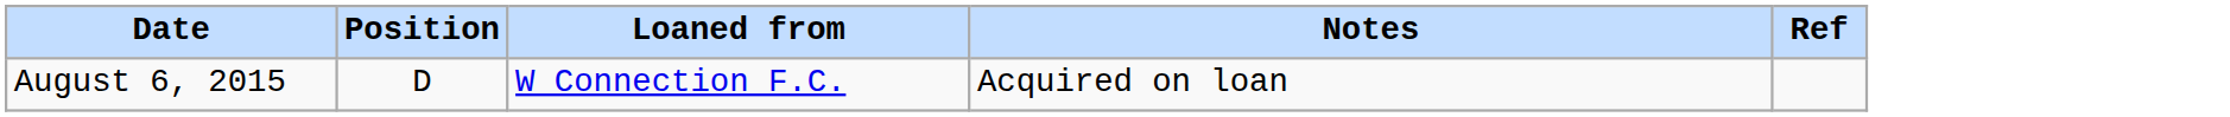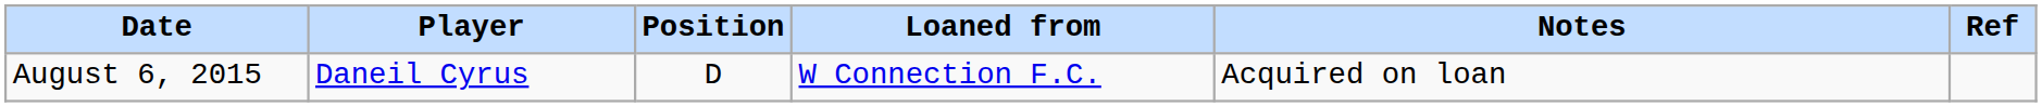+ column: Player | Daneil Cyrus
